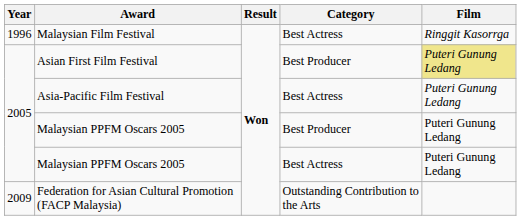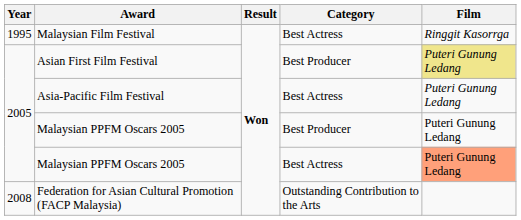Malaysian Film Festival | Year: 1996 -> 1995
Malaysian PPFM Oscars 2005 / Best Actress | Film: no background -> lightsalmon background
Federation for Asian Cultural Promotion (FACP Malaysia) | Year: 2009 -> 2008
